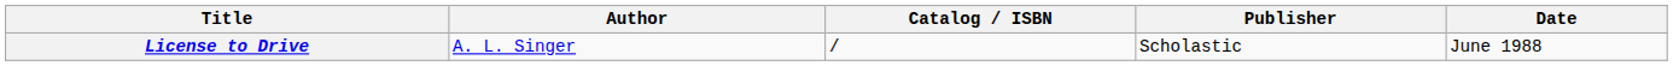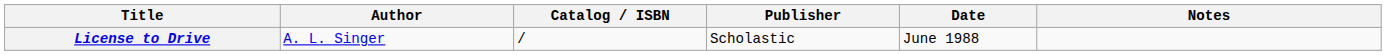+ column: Notes
